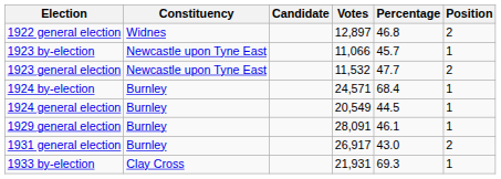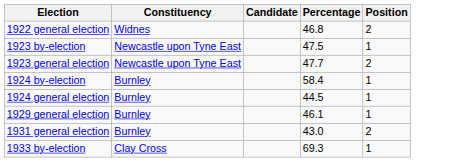- column: Votes | 12,897 | 11,066 | 11,532 | 24,571 | 20,549 | 28,091 | 26,917 | 21,931
1923 by-election | Percentage: 45.7 -> 47.5
1924 by-election | Percentage: 68.4 -> 58.4
